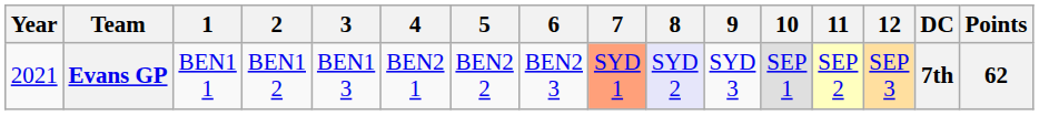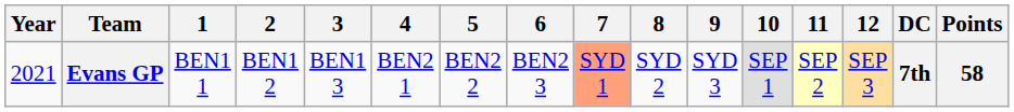Evans GP | 8: lavender background -> no background
Evans GP | Points: 62 -> 58
